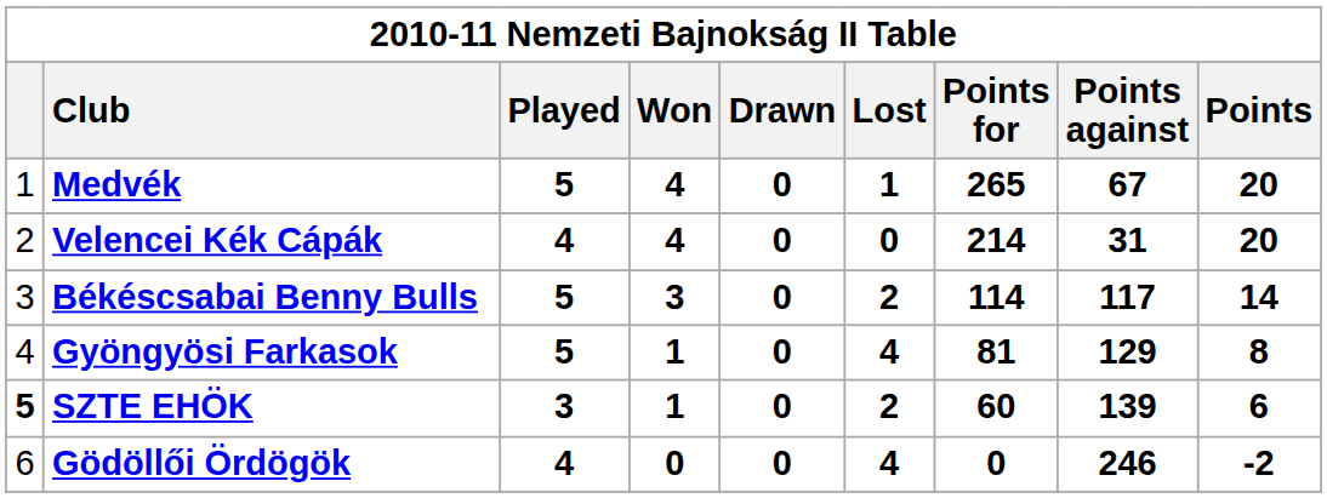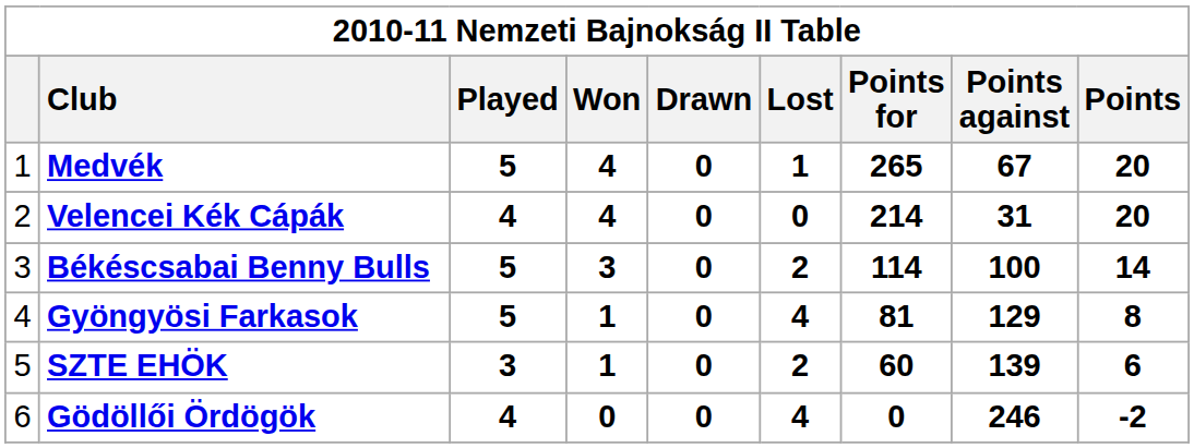Békéscsabai Benny Bulls | Points against: 117 -> 100
SZTE EHÖK | column 1: bold -> normal
